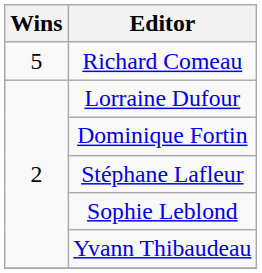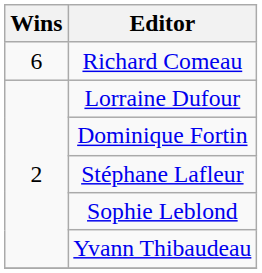Richard Comeau | Wins: 5 -> 6
